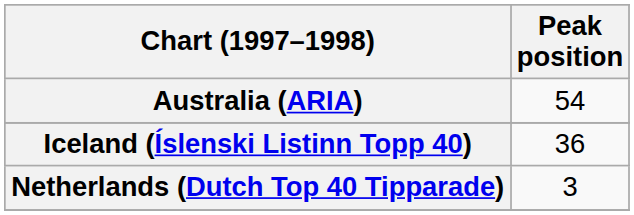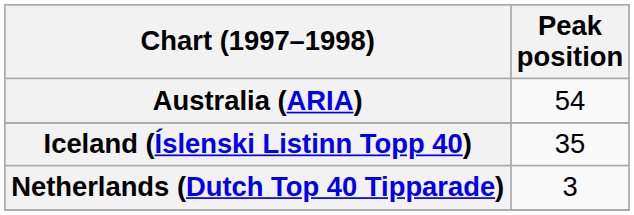Iceland (Íslenski Listinn Topp 40) | Peak position: 36 -> 35
